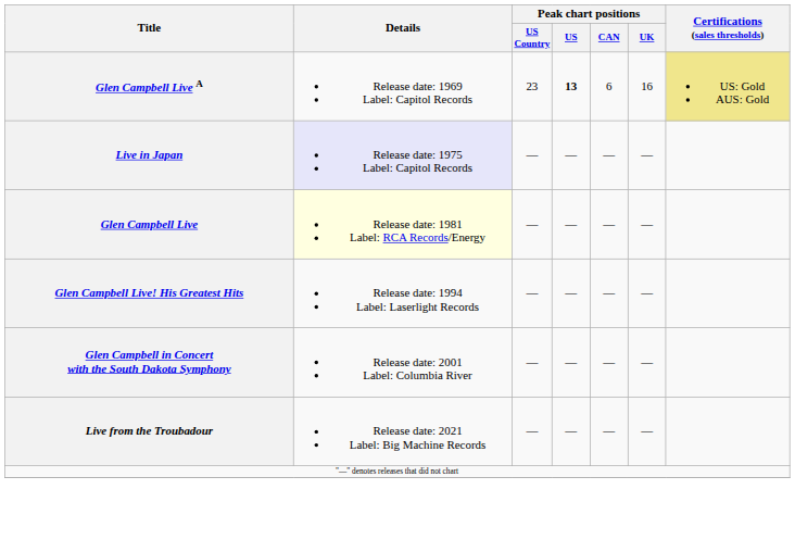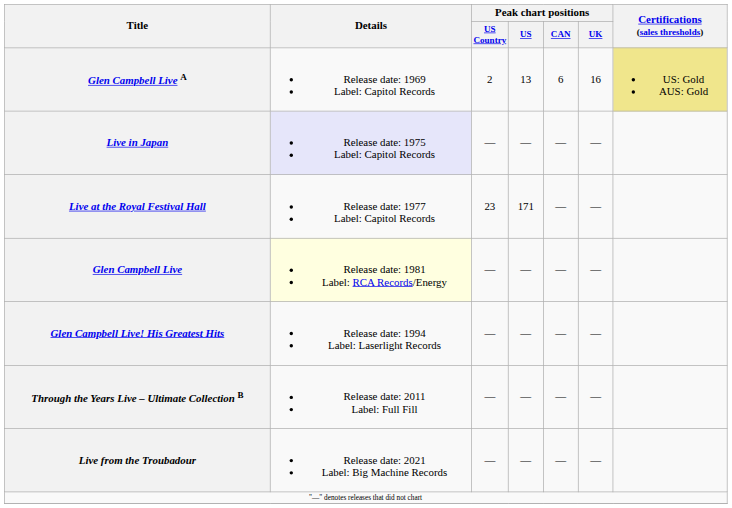Glen Campbell Live A | Peak chart positions / US Country: 23 -> 2
Glen Campbell Live A | Peak chart positions / US: bold -> normal
+ row: Live at the Royal Festival Hall | Release date: 1977 Label: Capitol Records | 23 | 171 | — | —
- row: Glen Campbell in Concert with the South Dakota Symphony | Release date: 2001 Label: Columbia River | — | — | — | —
+ row: Through the Years Live – Ultimate Collection B | Release date: 2011 Label: Full Fill | — | — | — | —
